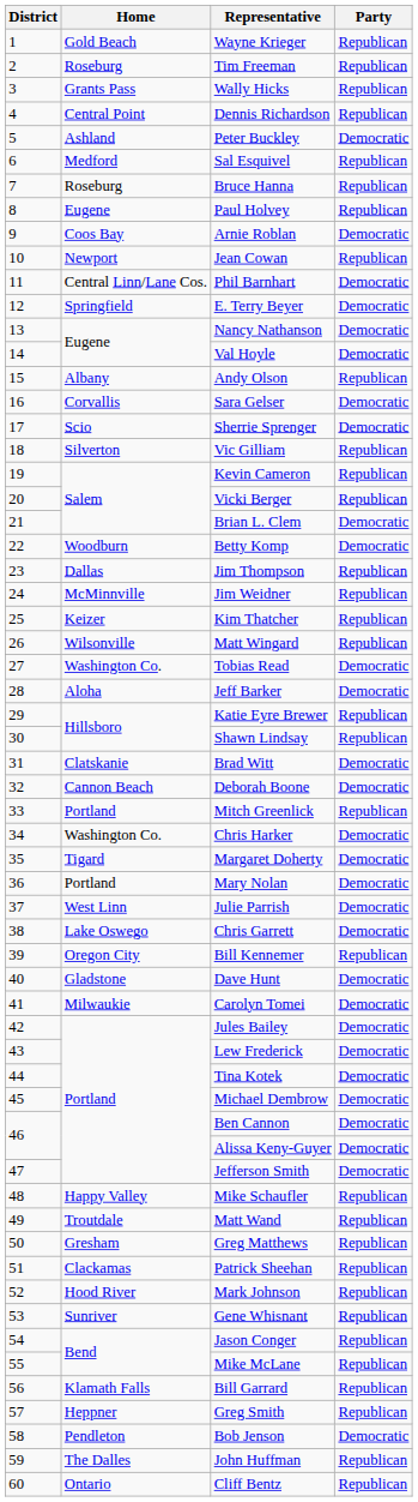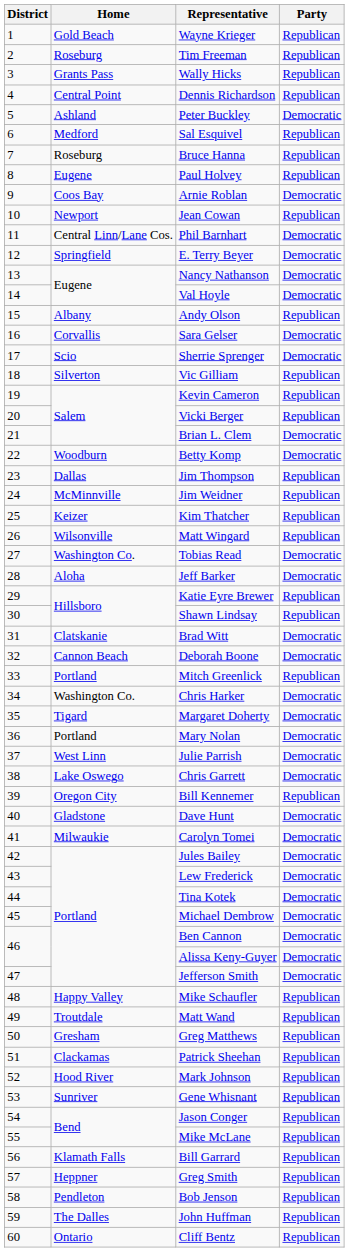Bob Jenson | Party: Democratic -> Republican
